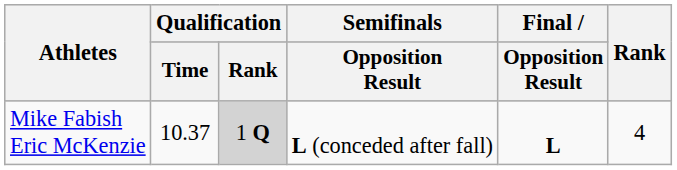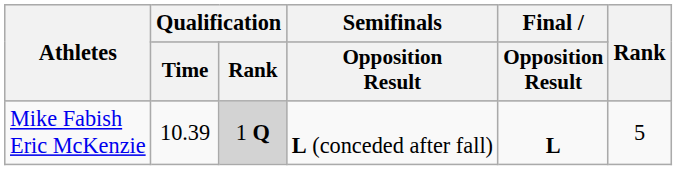Mike Fabish Eric McKenzie | Qualification / Time: 10.37 -> 10.39
Mike Fabish Eric McKenzie | Rank: 4 -> 5
